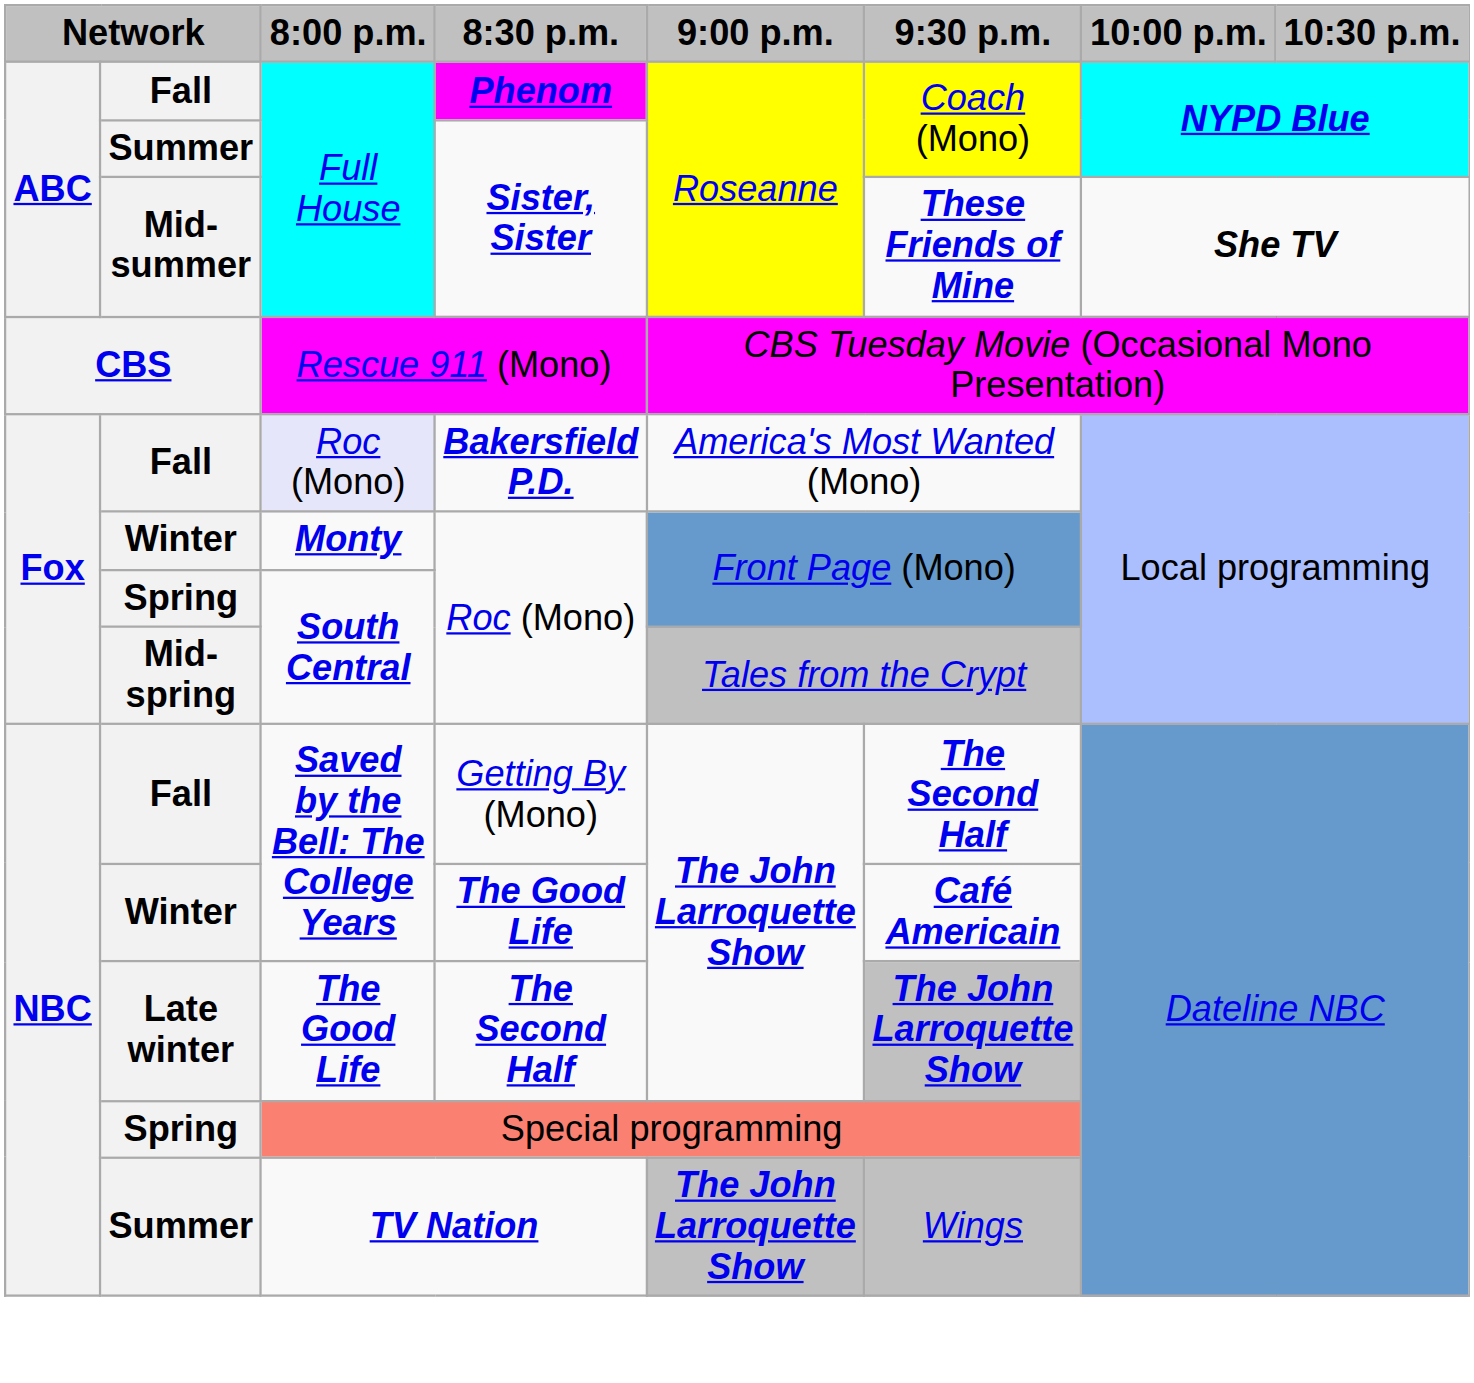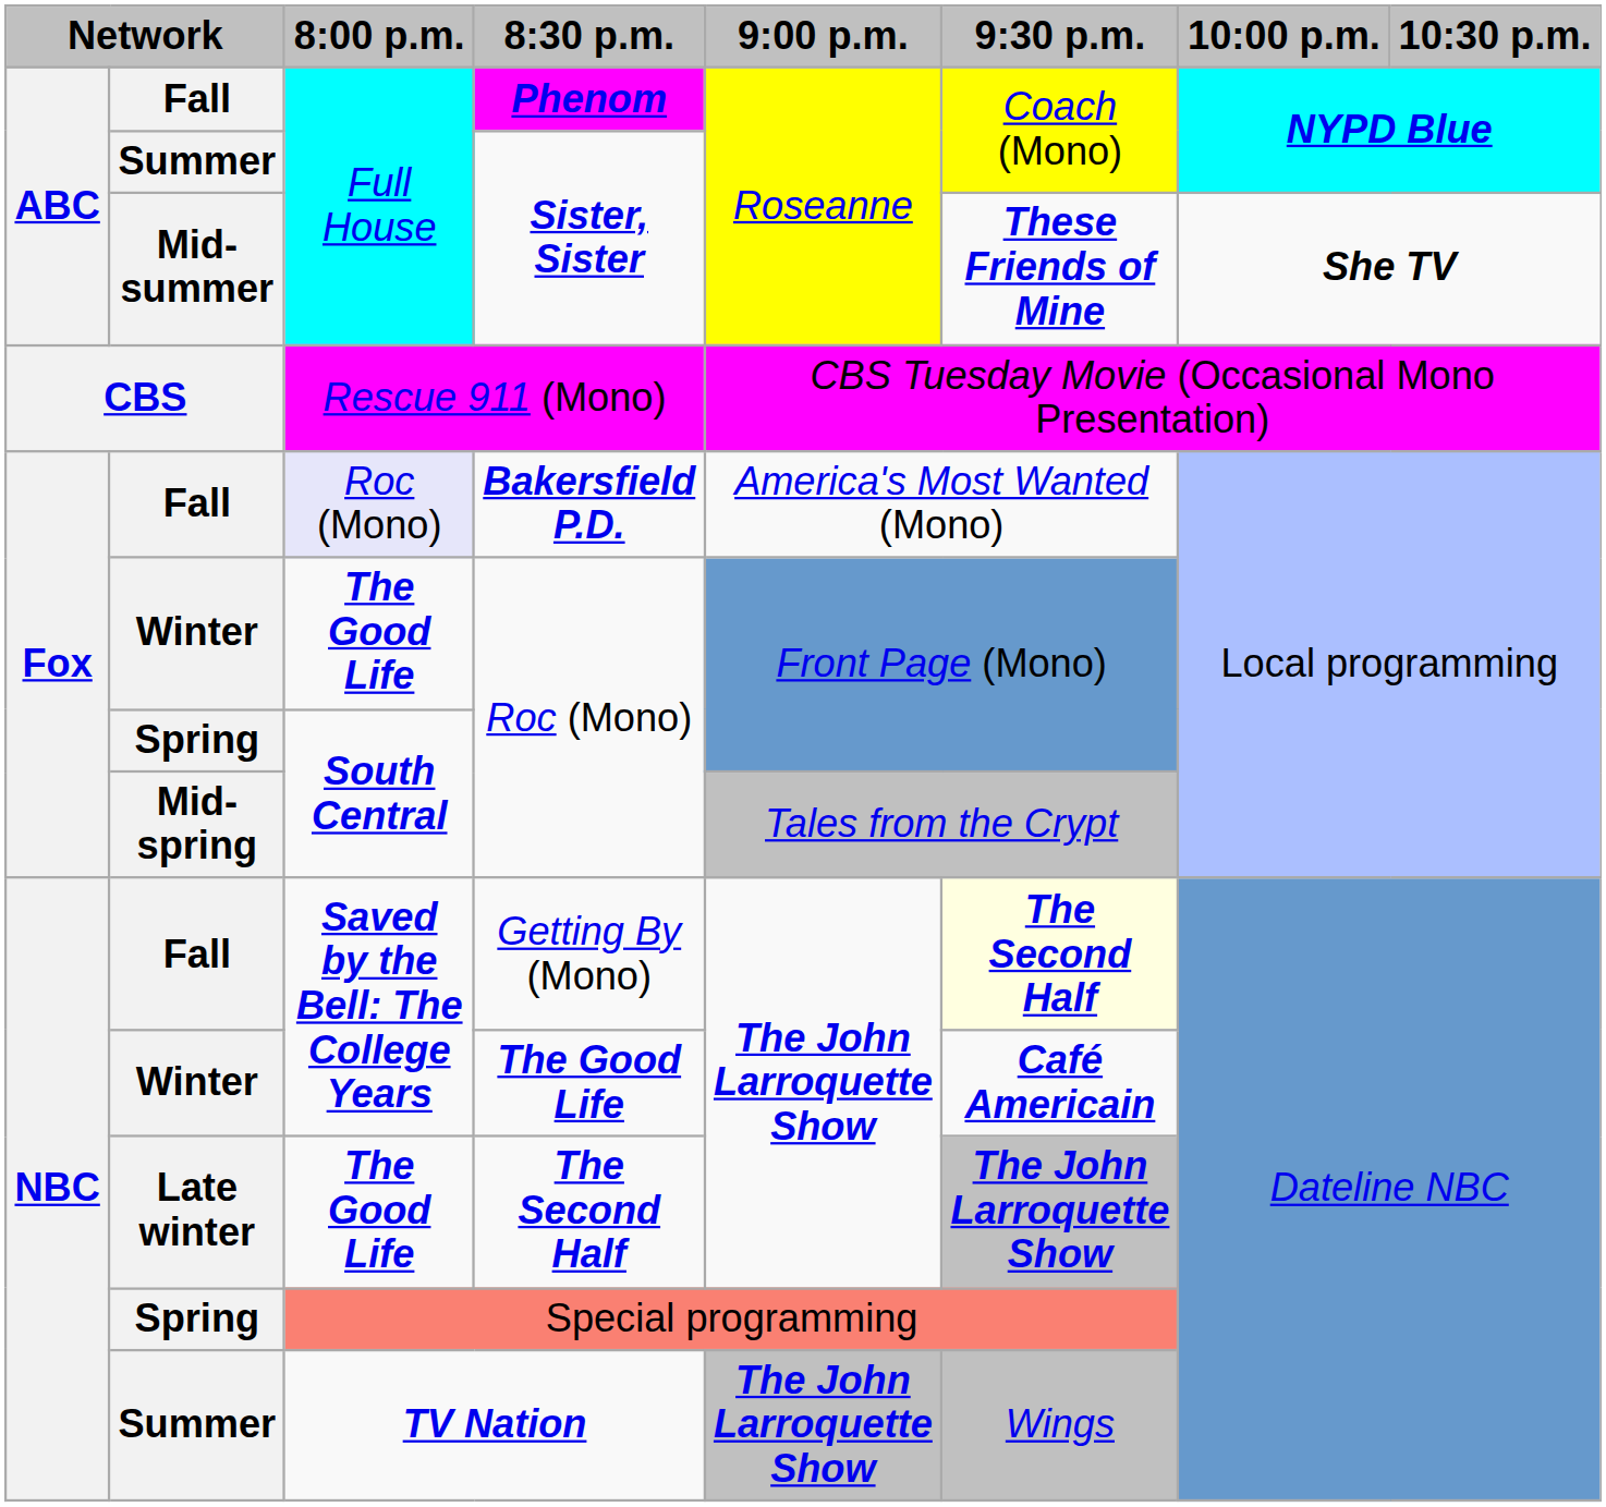Winter / Roc (Mono) | 8:00 p.m.: Monty -> The Good Life
Getting By (Mono) | 9:30 p.m.: no background -> lightyellow background
